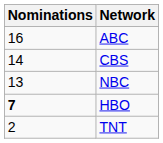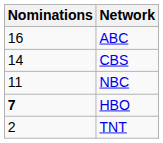NBC | Nominations: 13 -> 11
